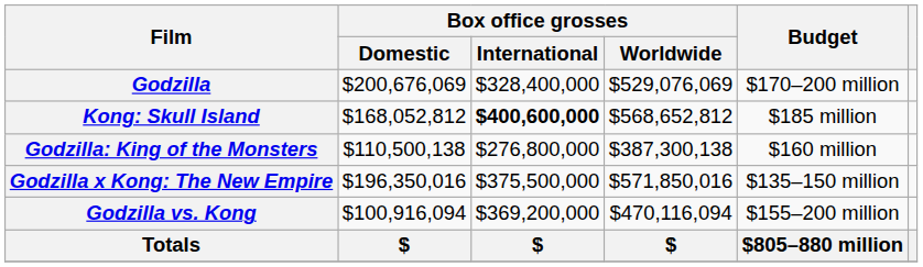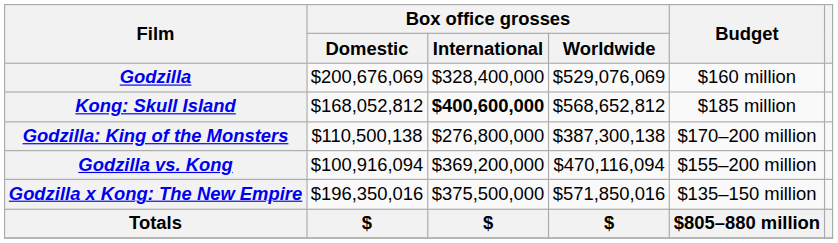Godzilla | Budget: $170–200 million -> $160 million
Godzilla: King of the Monsters | Budget: $160 million -> $170–200 million
rows swapped: Godzilla vs. Kong <-> Godzilla x Kong: The New Empire
